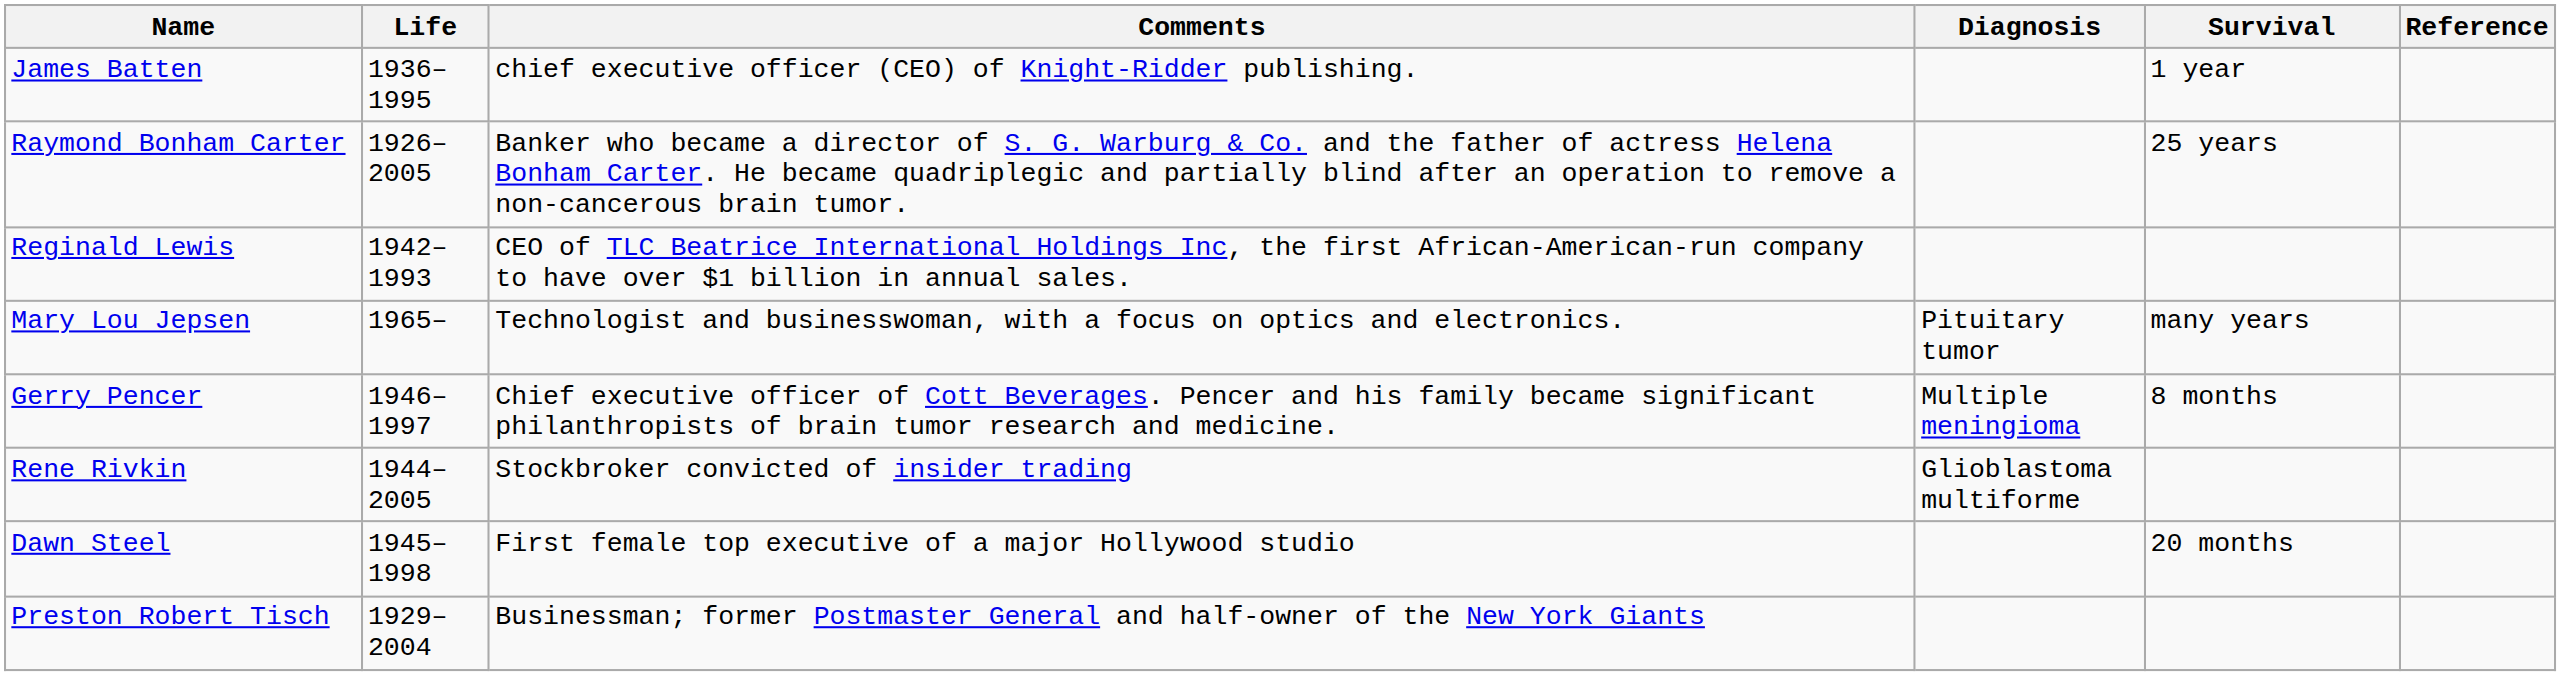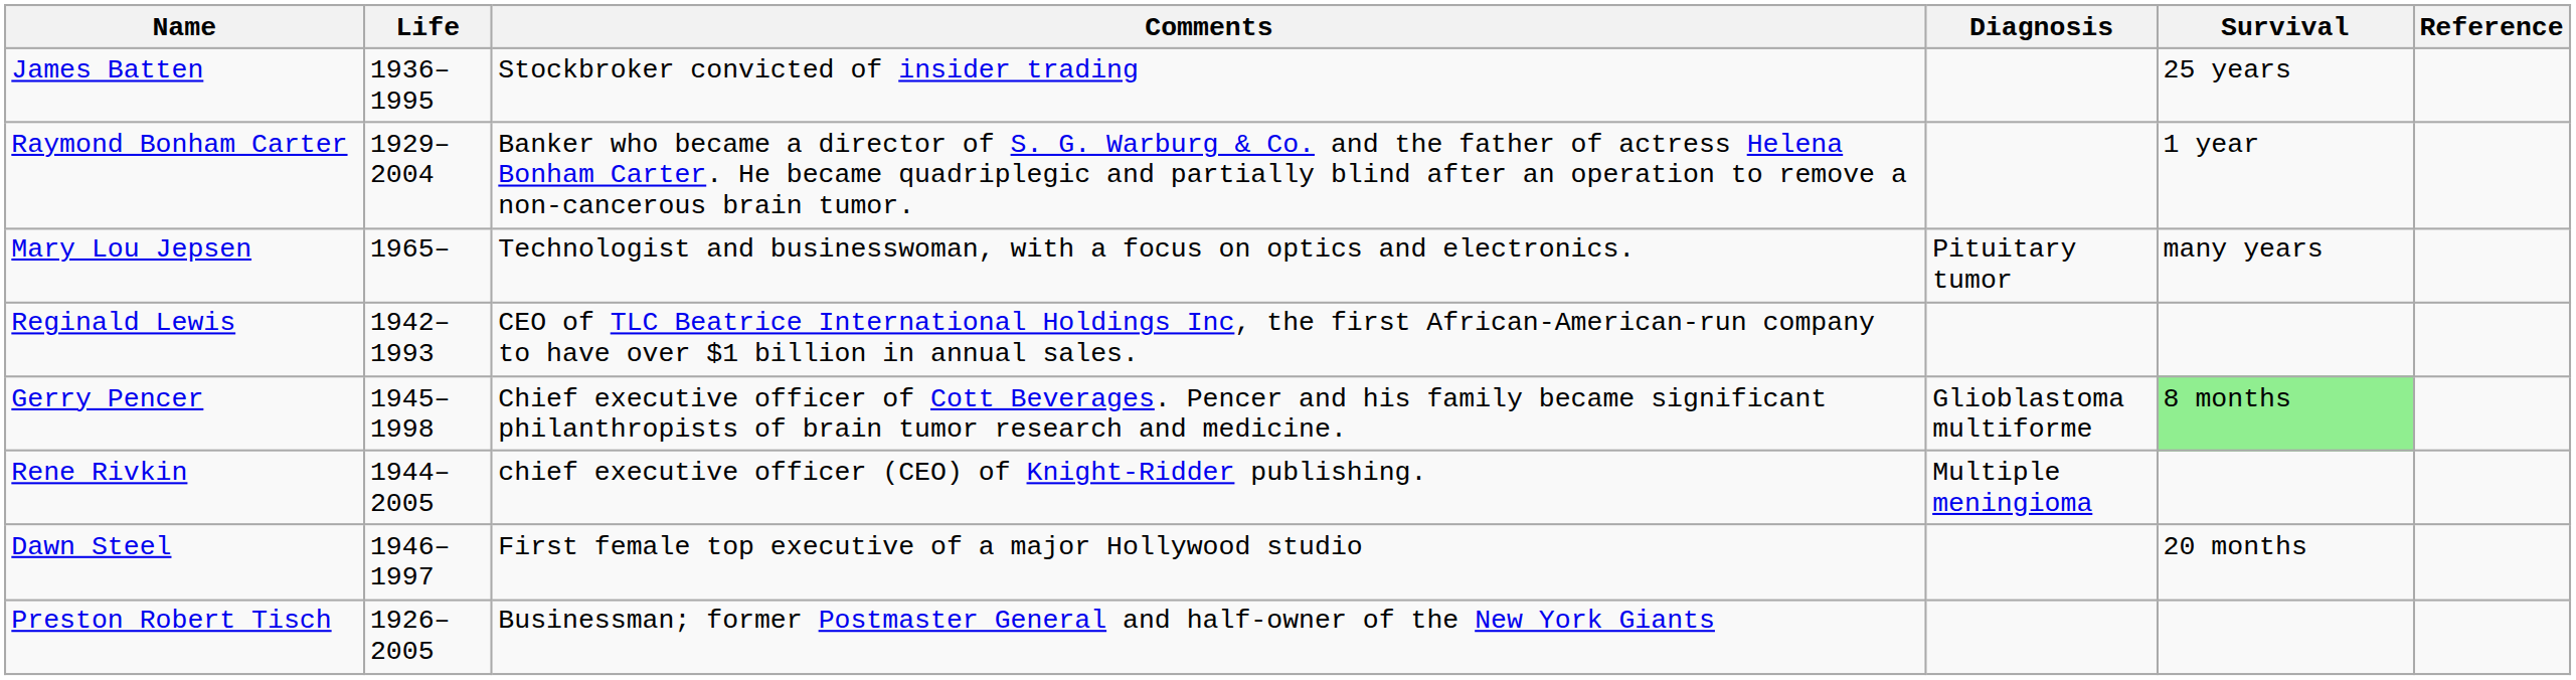James Batten | Comments: chief executive officer (CEO) of Knight-Ridder publishing. -> Stockbroker convicted of insider trading
James Batten | Survival: 1 year -> 25 years
Raymond Bonham Carter | Life: 1926–2005 -> 1929–2004
Raymond Bonham Carter | Survival: 25 years -> 1 year
rows swapped: Mary Lou Jepsen <-> Reginald Lewis
Gerry Pencer | Life: 1946–1997 -> 1945–1998
Gerry Pencer | Diagnosis: Multiple meningioma -> Glioblastoma multiforme
Gerry Pencer | Survival: no background -> lightgreen background
Rene Rivkin | Comments: Stockbroker convicted of insider trading -> chief executive officer (CEO) of Knight-Ridder publishing.
Rene Rivkin | Diagnosis: Glioblastoma multiforme -> Multiple meningioma
Dawn Steel | Life: 1945–1998 -> 1946–1997
Preston Robert Tisch | Life: 1929–2004 -> 1926–2005
